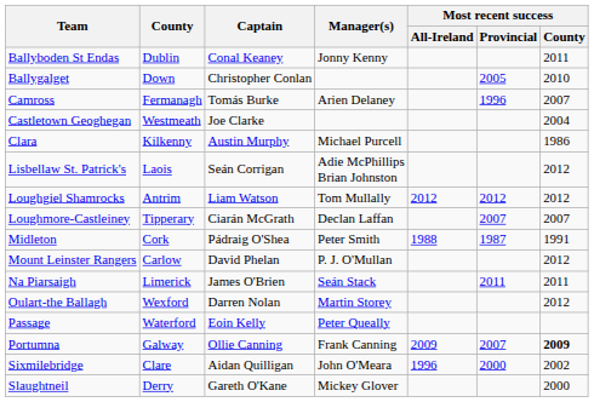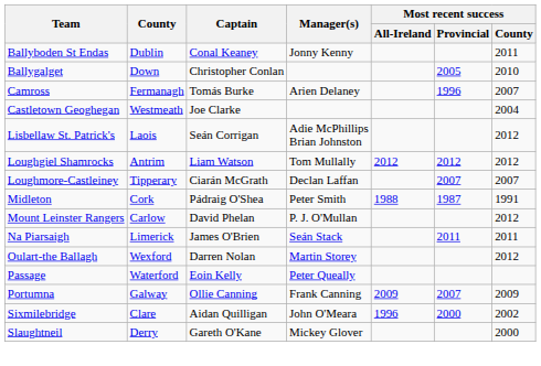- row: Clara | Kilkenny | Austin Murphy | Michael Purcell | 1986
Portumna | Most recent success / County: bold -> normal
